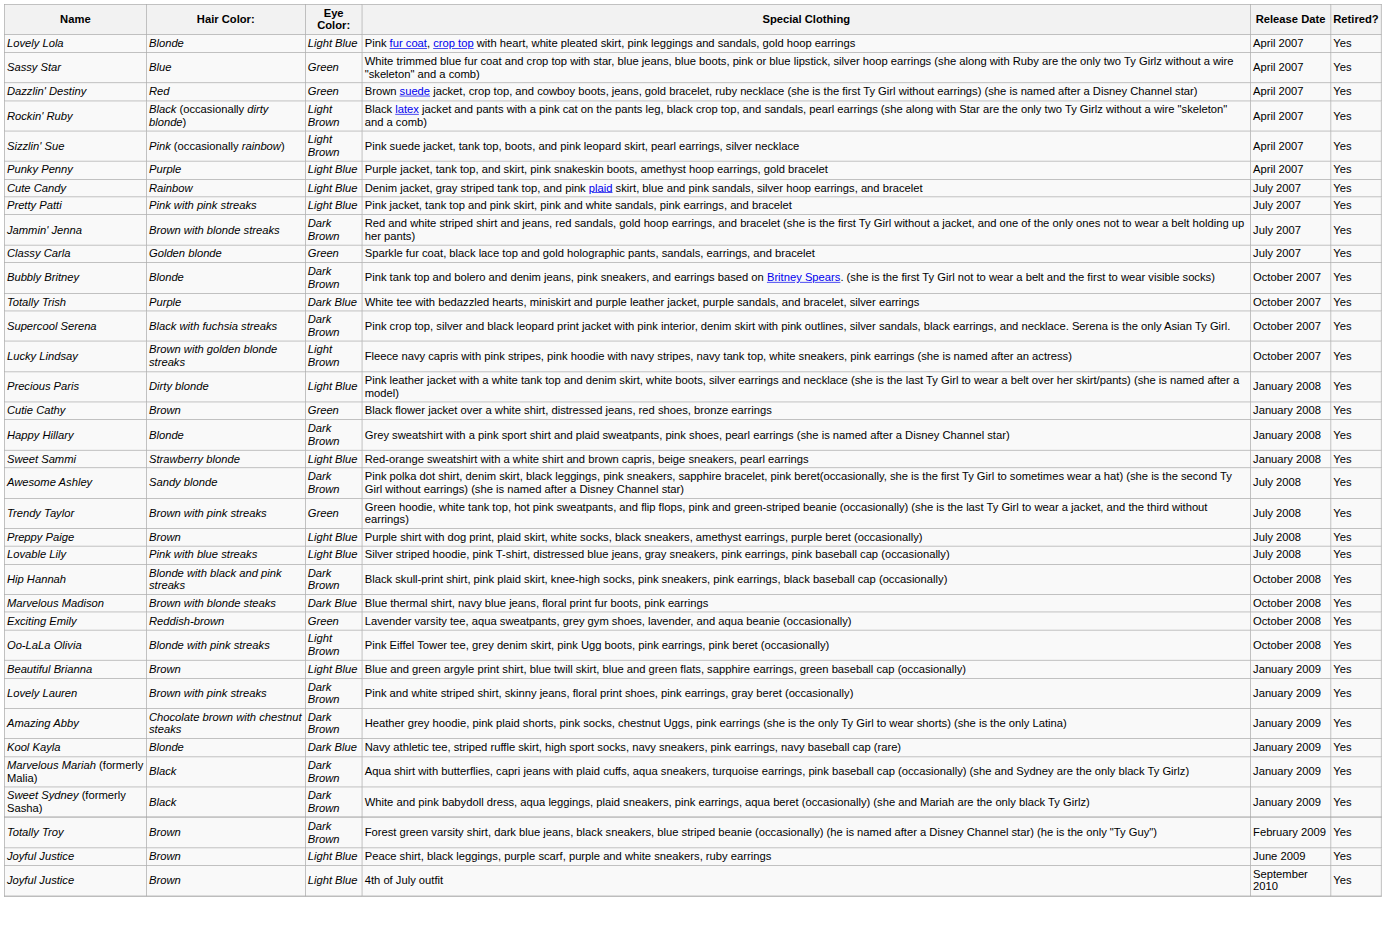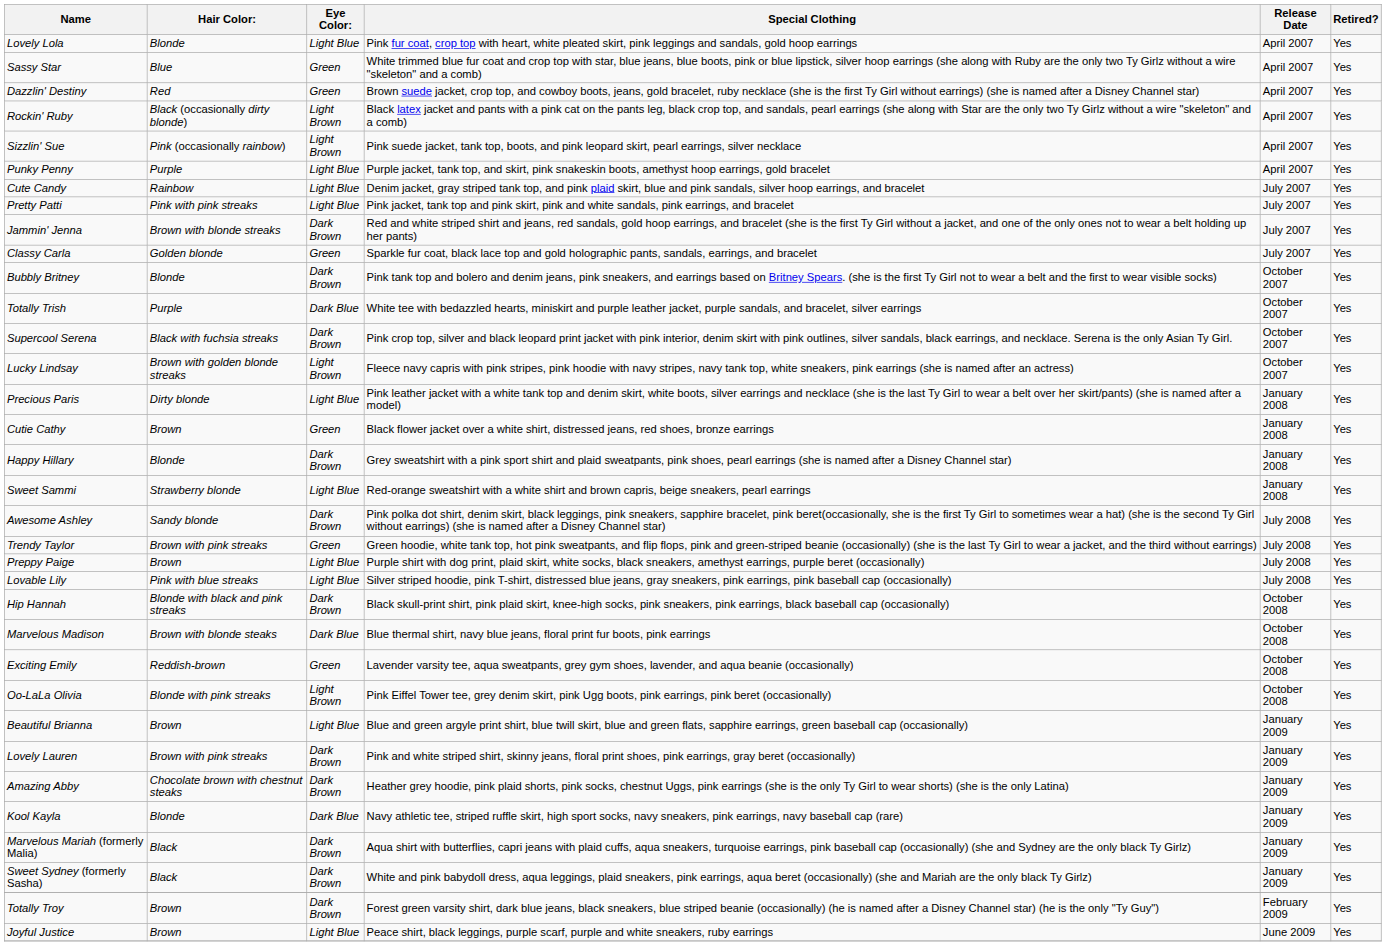- row: Joyful Justice | Brown | Light Blue | 4th of July outfit | September 2010 | Yes
